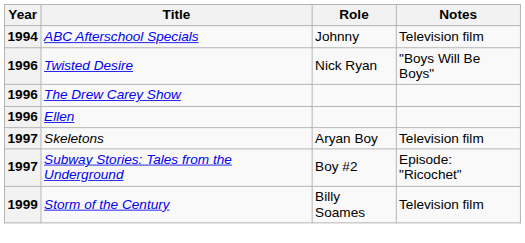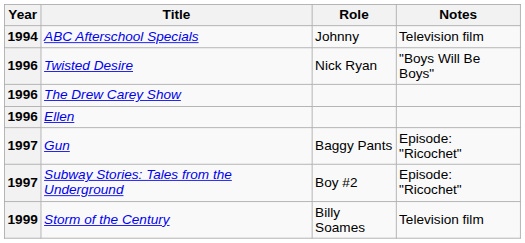- row: 1997 | Skeletons | Aryan Boy | Television film
+ row: 1997 | Gun | Baggy Pants | Episode: "Ricochet"
